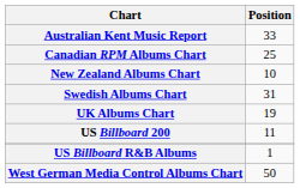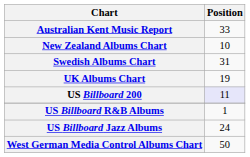- row: Canadian RPM Albums Chart | 25
US Billboard 200 | Position: no background -> lavender background
+ row: US Billboard Jazz Albums | 24
